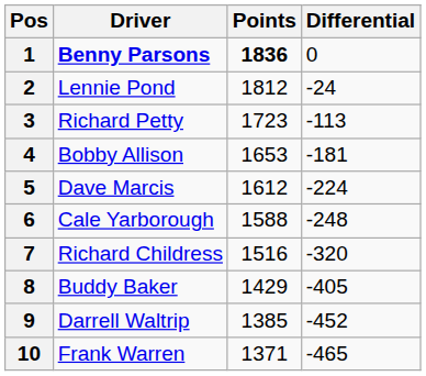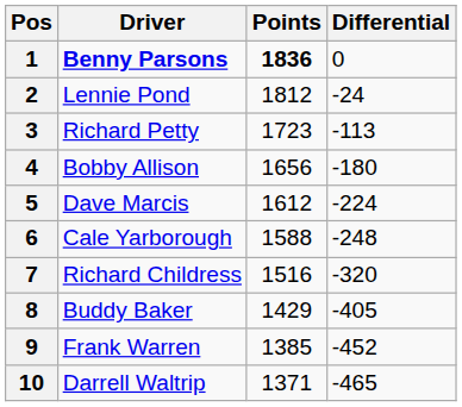4 | Points: 1653 -> 1656
4 | Differential: -181 -> -180
9 | Driver: Darrell Waltrip -> Frank Warren
10 | Driver: Frank Warren -> Darrell Waltrip
